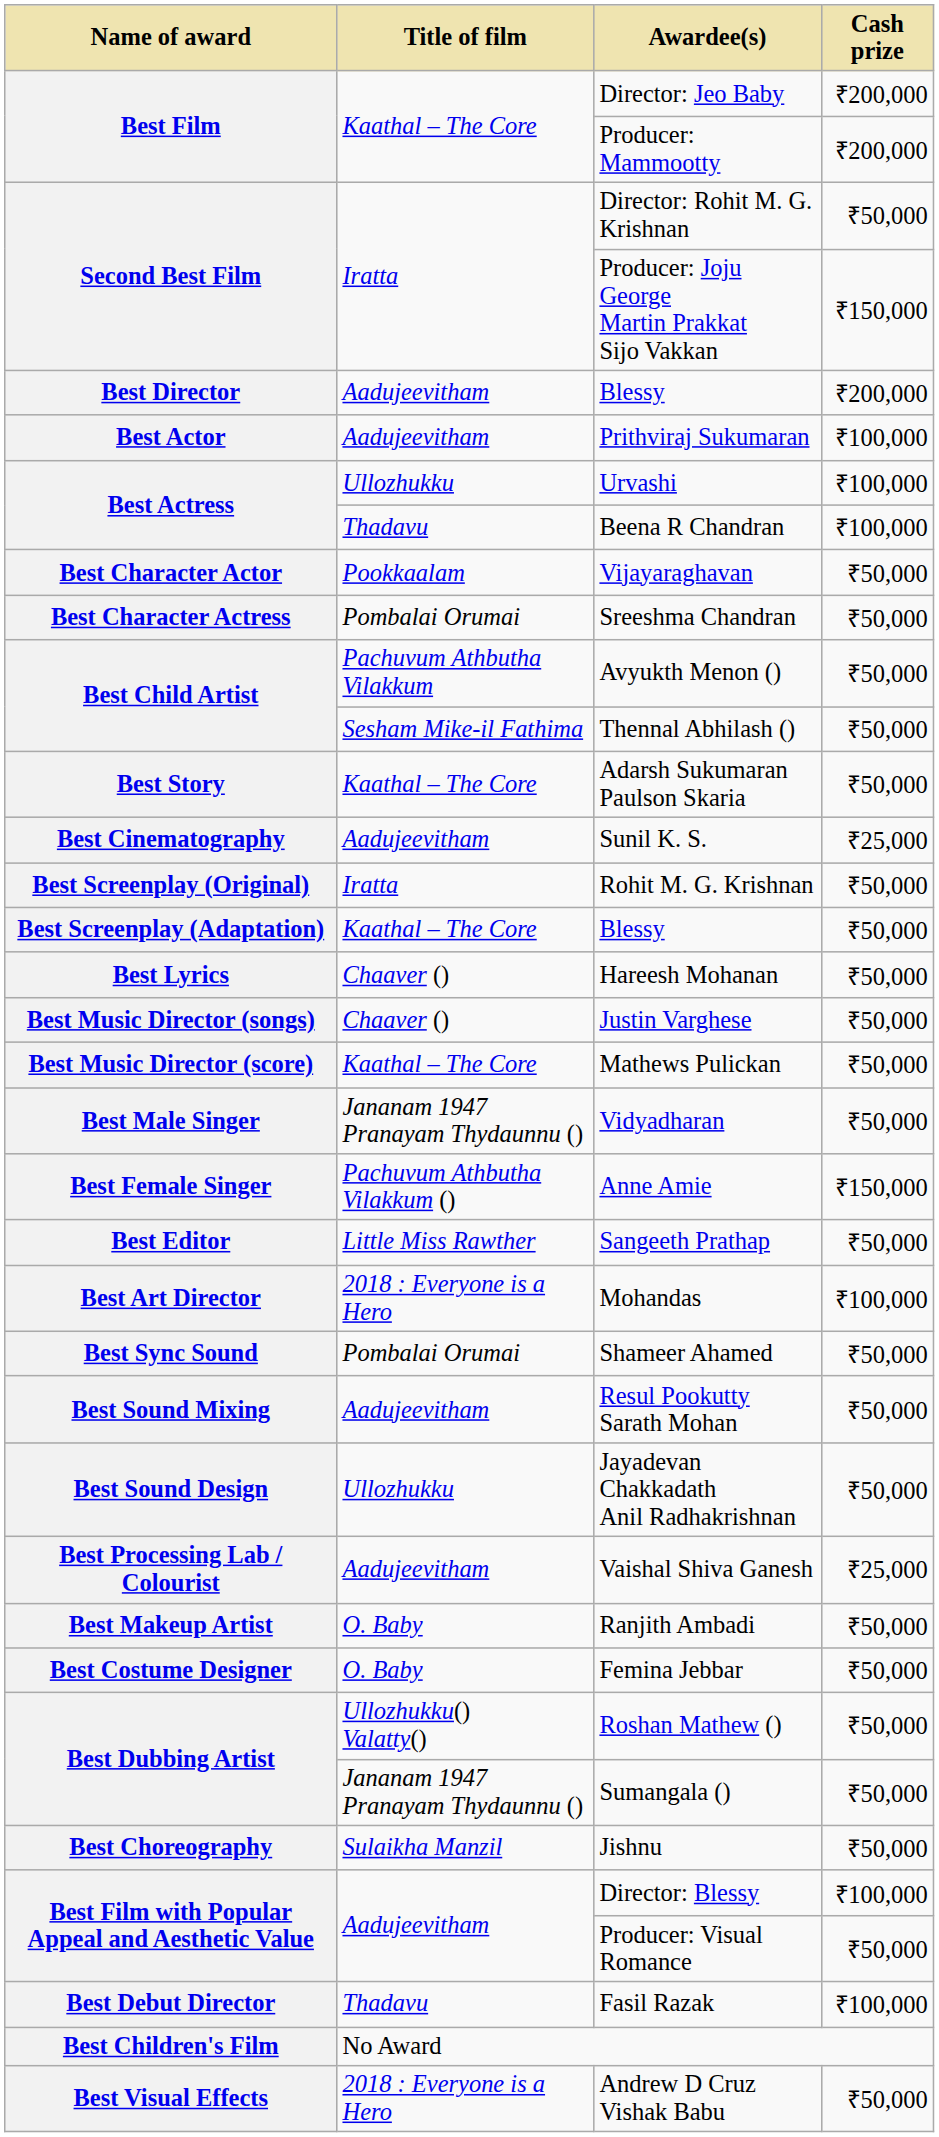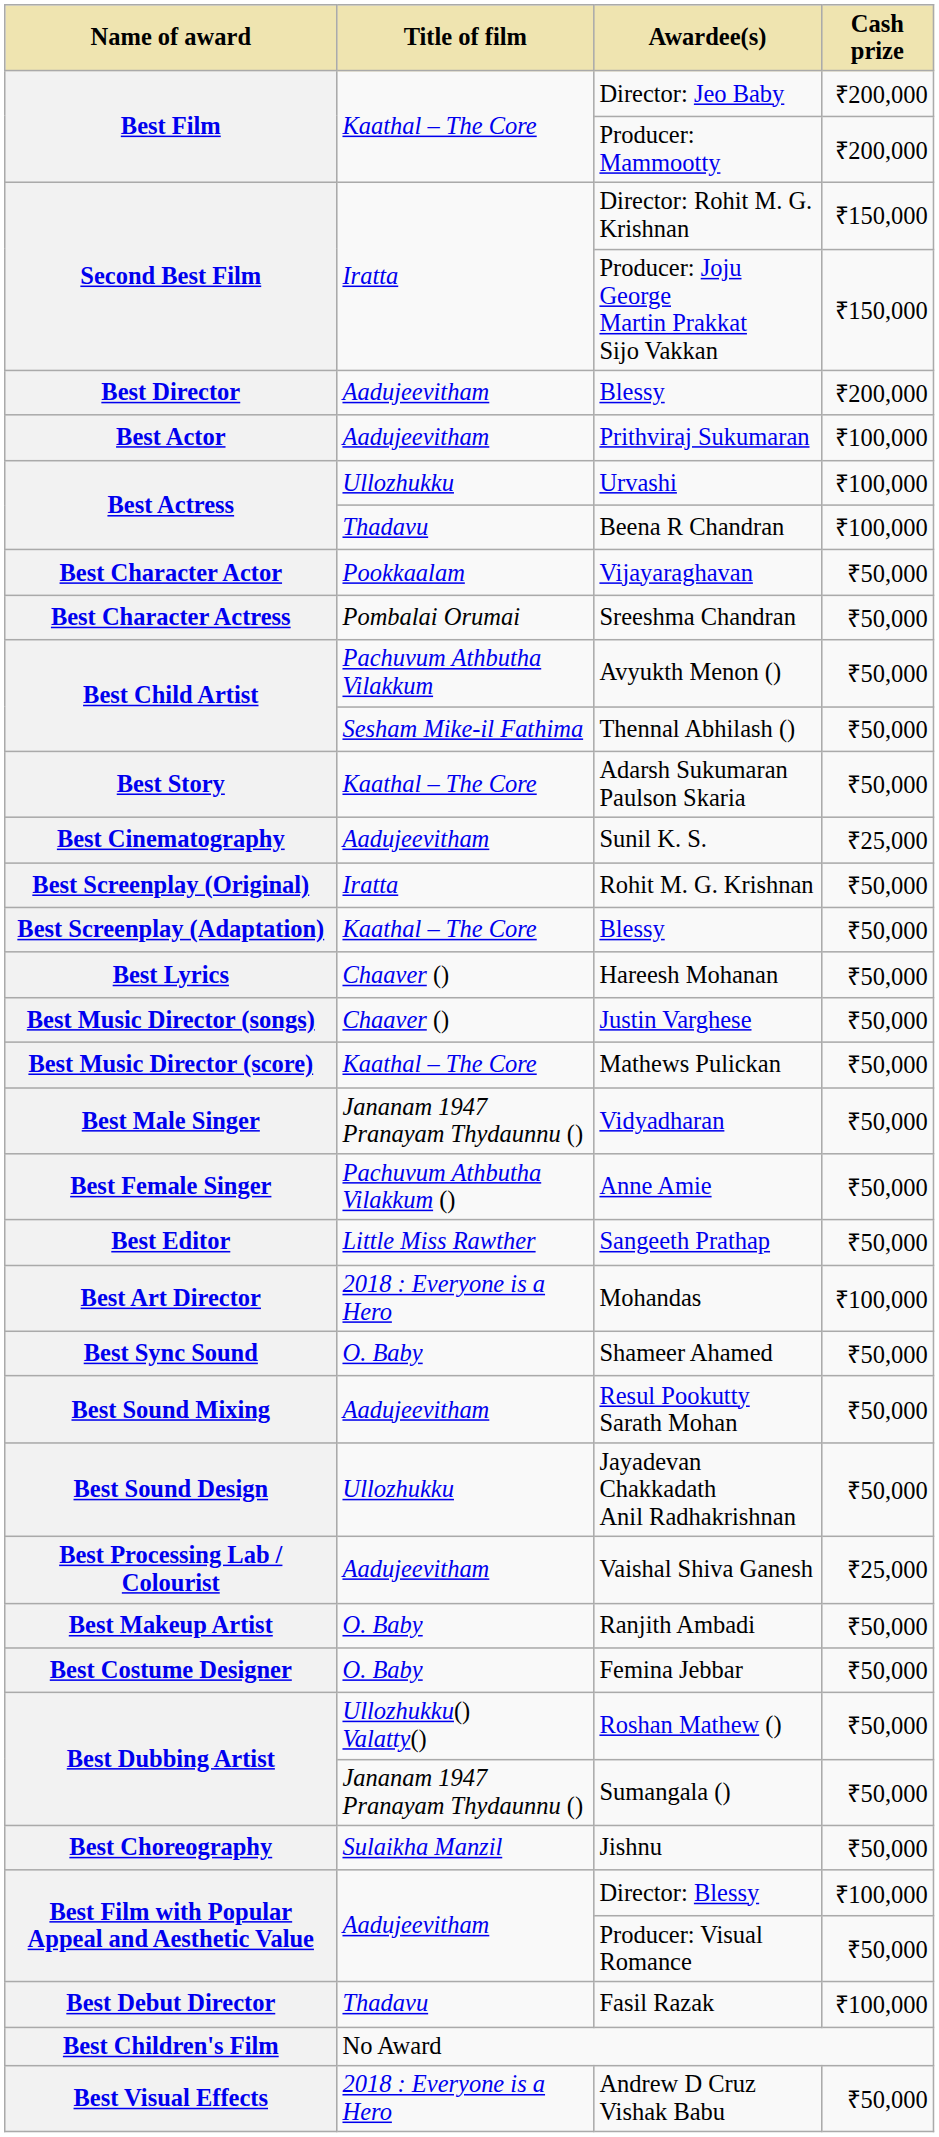Director: Rohit M. G. Krishnan | Cash prize: ₹50,000 -> ₹150,000
Anne Amie | Cash prize: ₹150,000 -> ₹50,000
Shameer Ahamed | Title of film: Pombalai Orumai -> O. Baby
